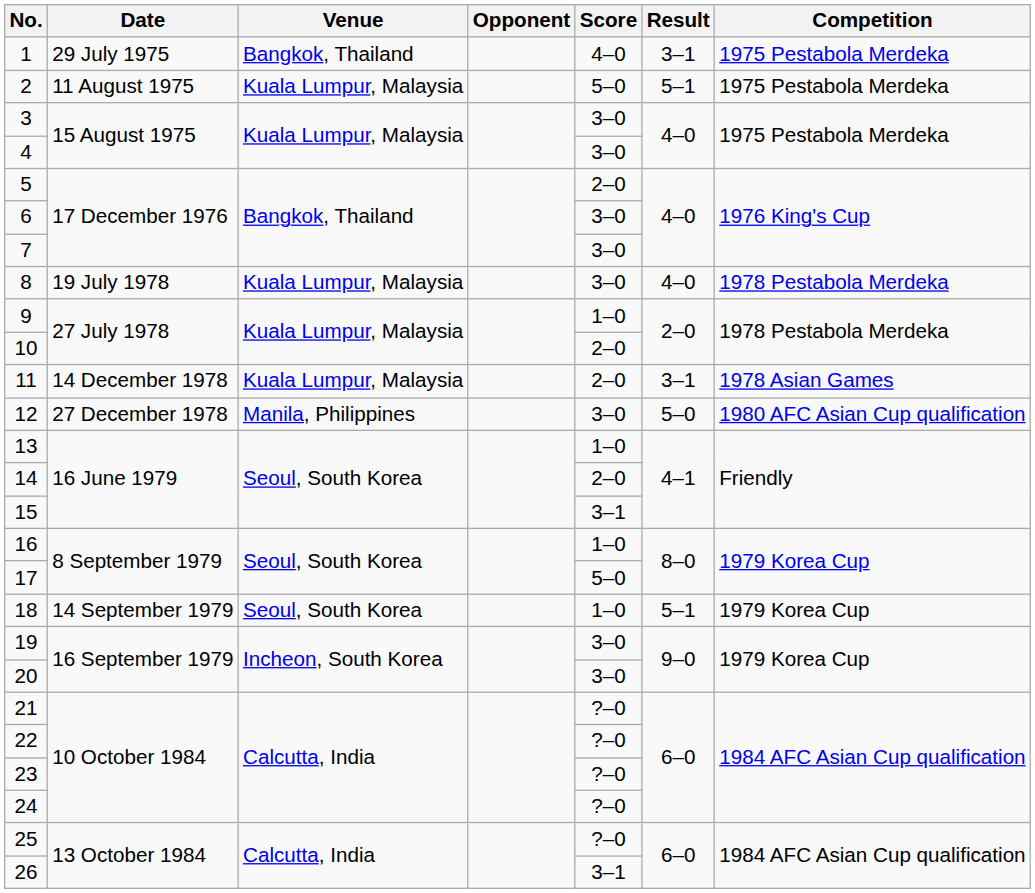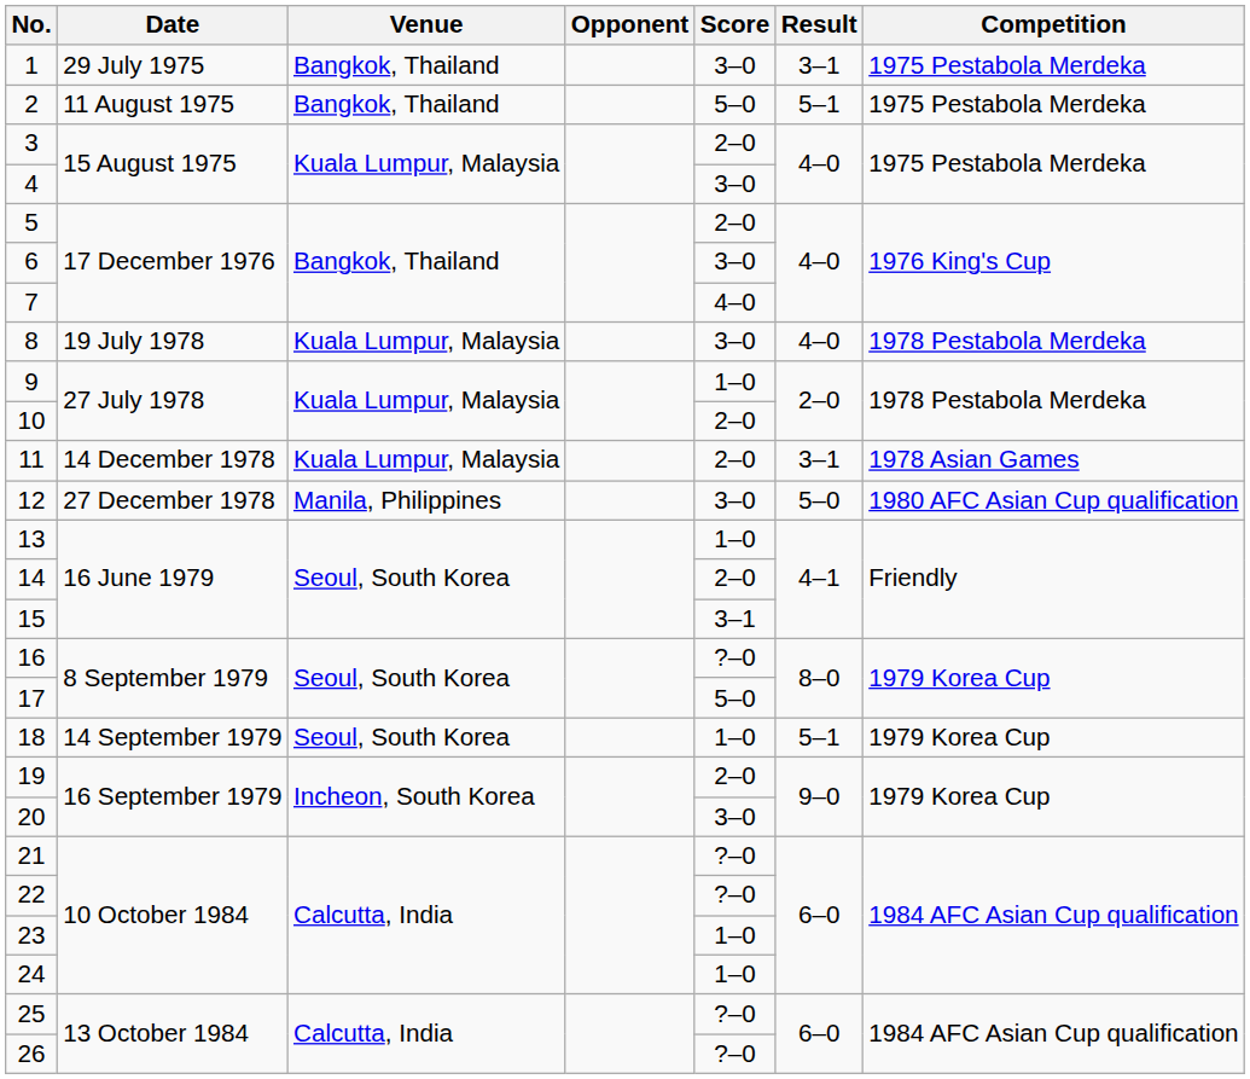1 | Score: 4–0 -> 3–0
2 | Venue: Kuala Lumpur, Malaysia -> Bangkok, Thailand
3 | Score: 3–0 -> 2–0
7 | Score: 3–0 -> 4–0
16 | Score: 1–0 -> ?–0
19 | Score: 3–0 -> 2–0
23 | Score: ?–0 -> 1–0
24 | Score: ?–0 -> 1–0
26 | Score: 3–1 -> ?–0
